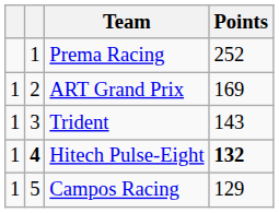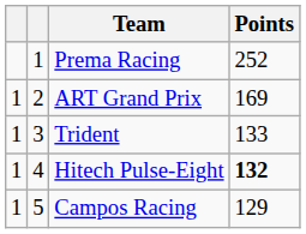Trident | Points: 143 -> 133
Hitech Pulse-Eight | column 2: bold -> normal
